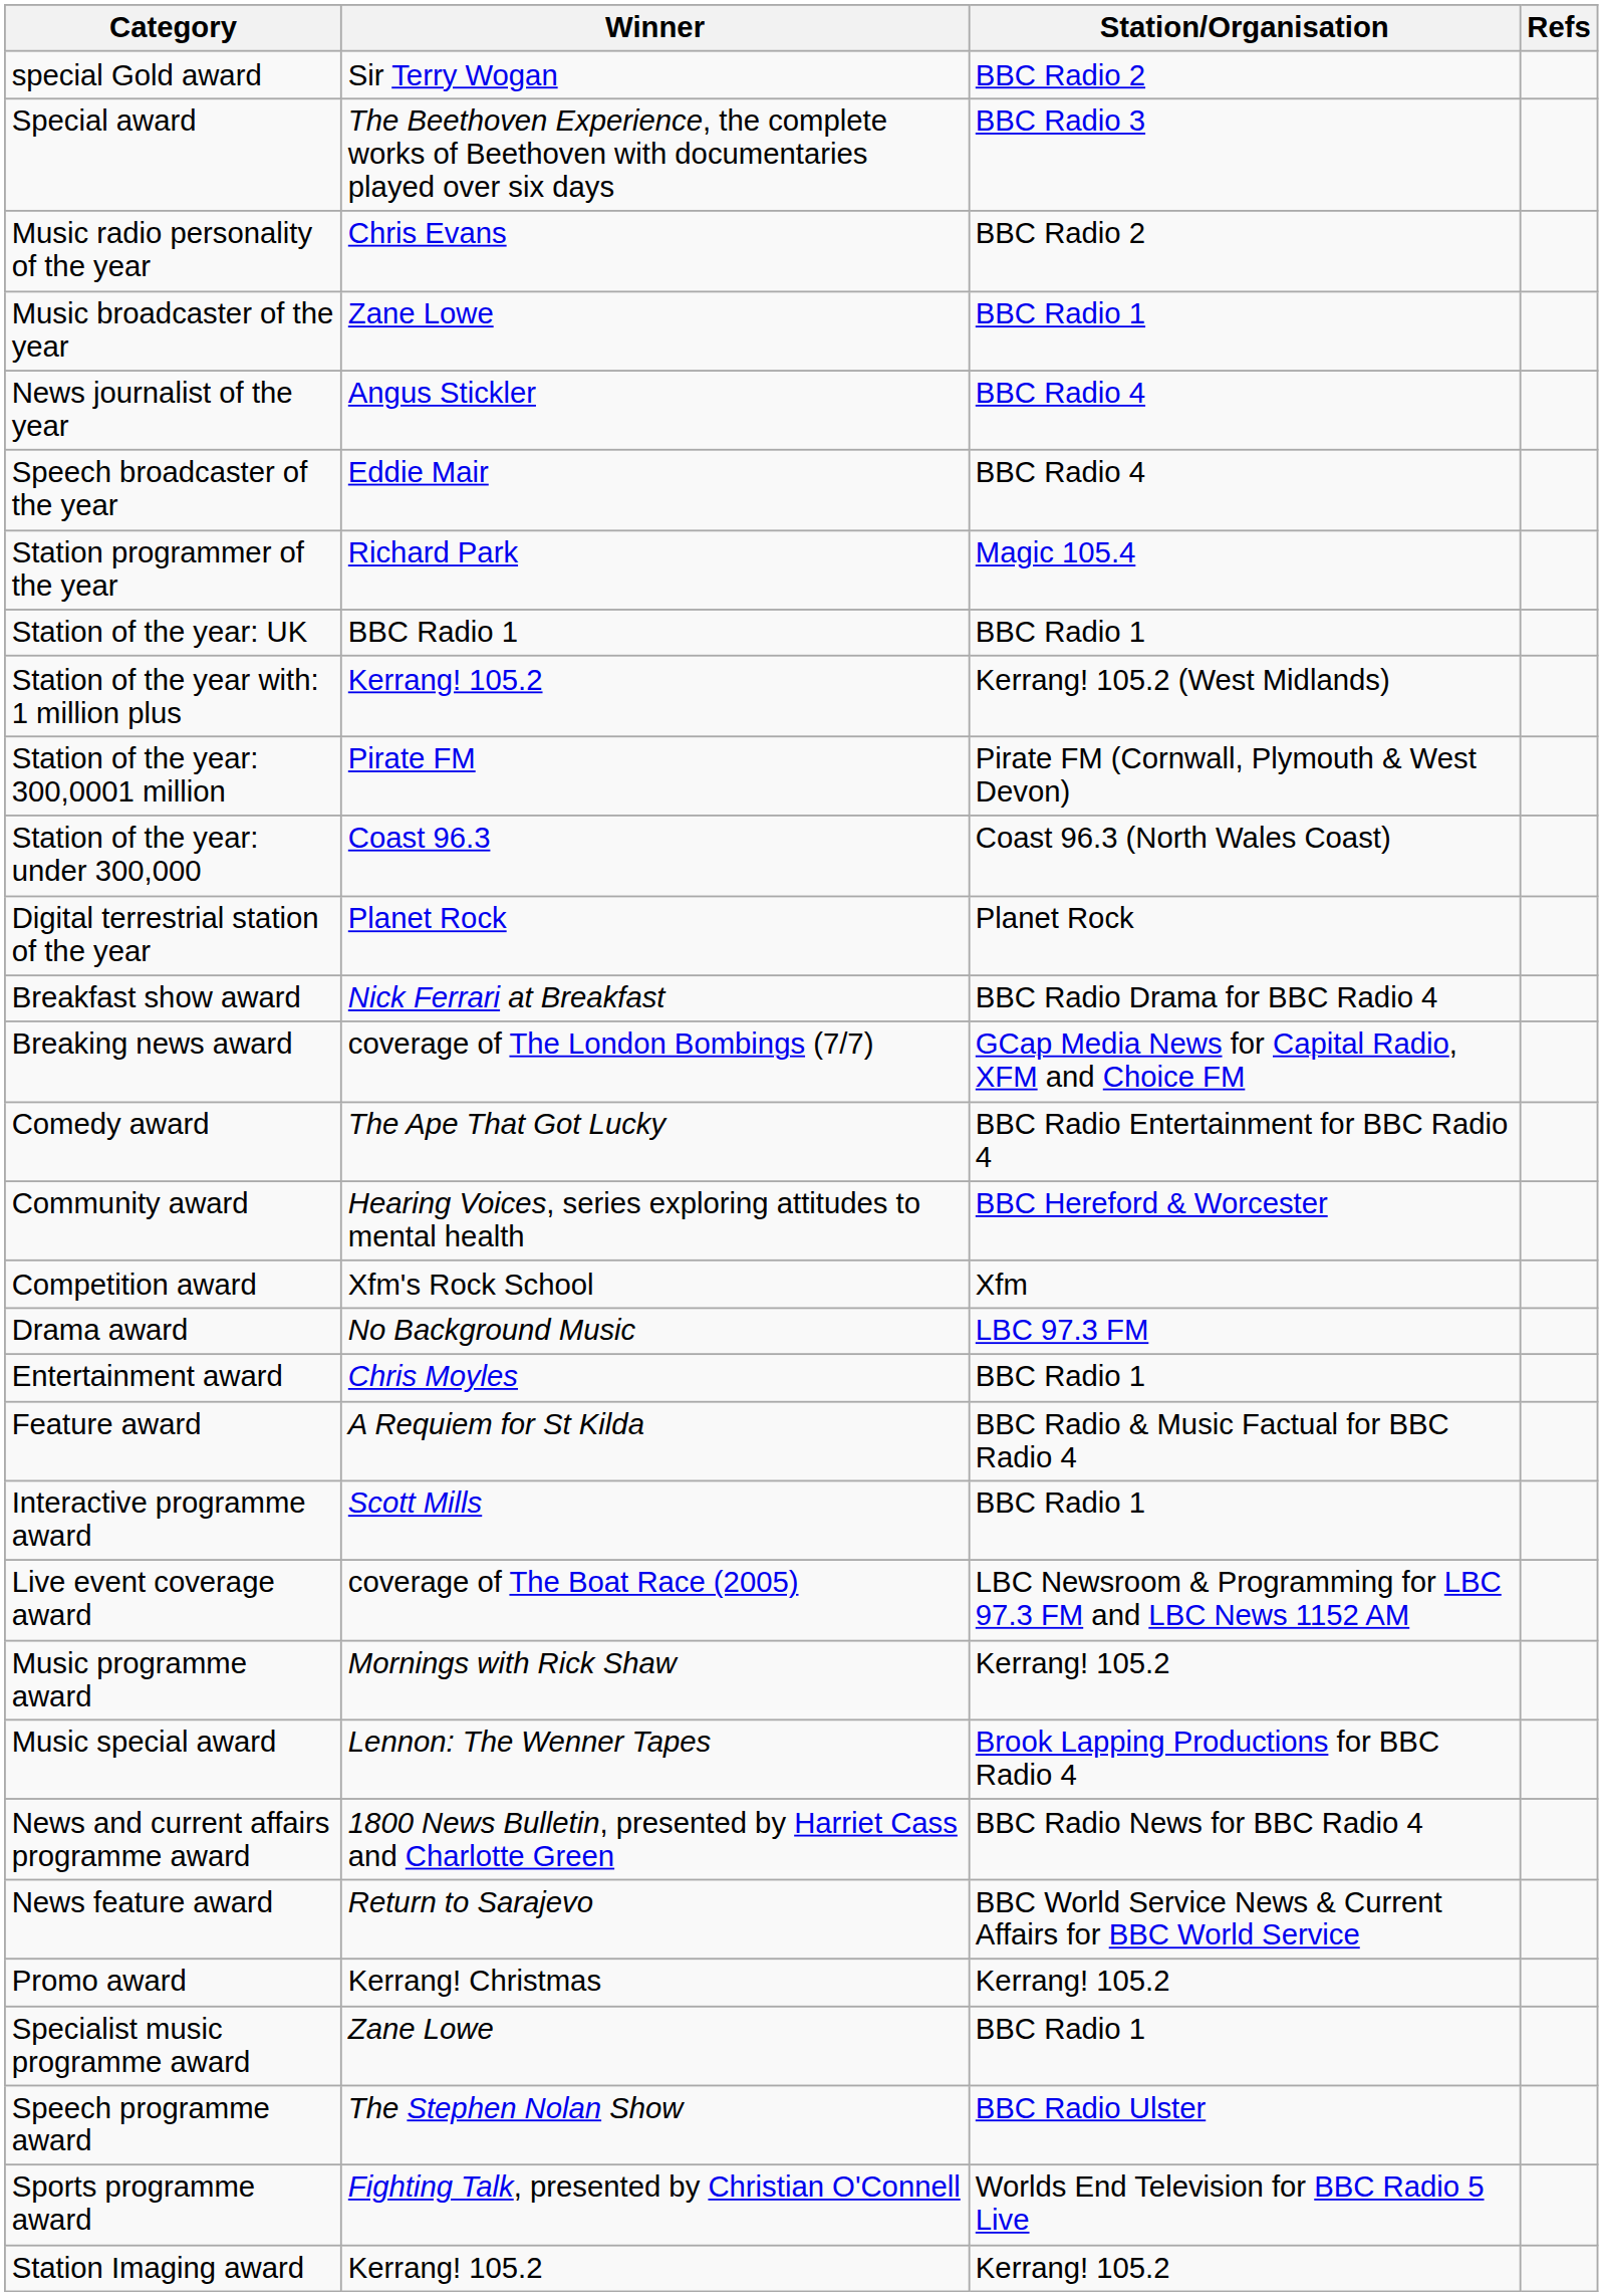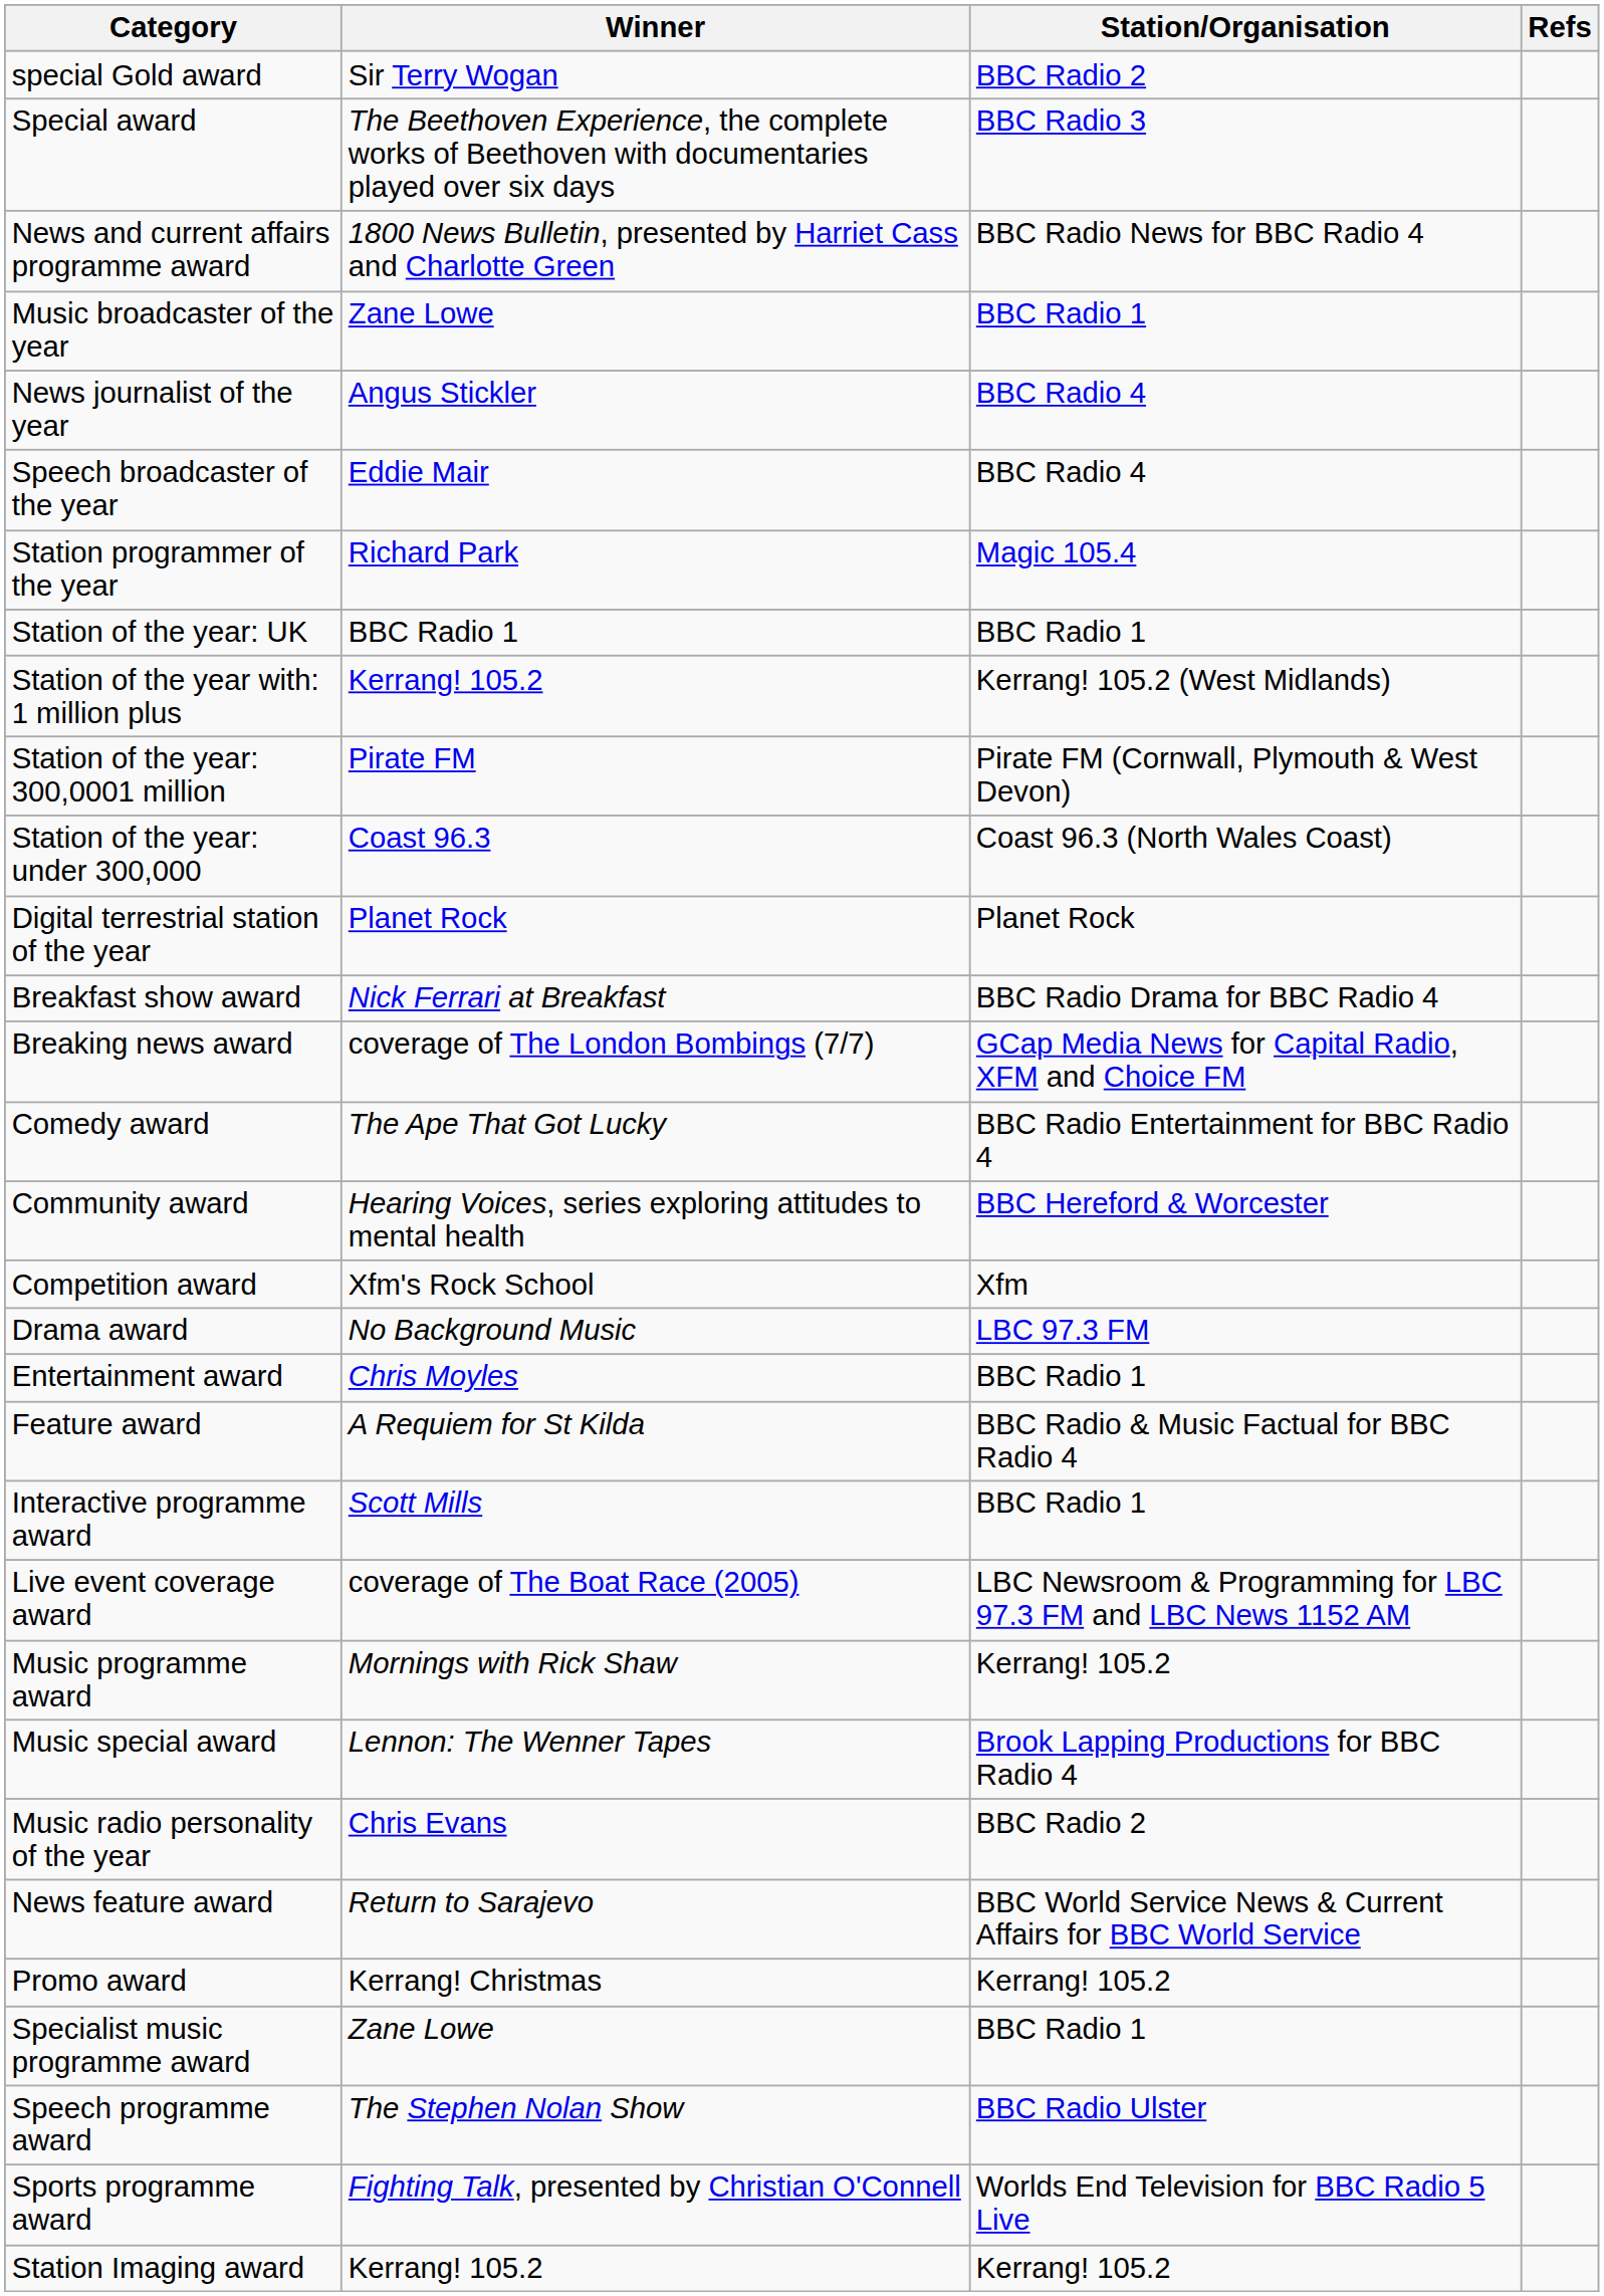rows swapped: Music radio personality of the year <-> News and current affairs programme award
